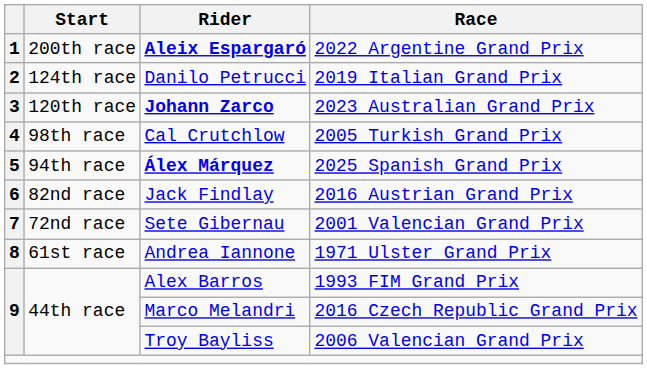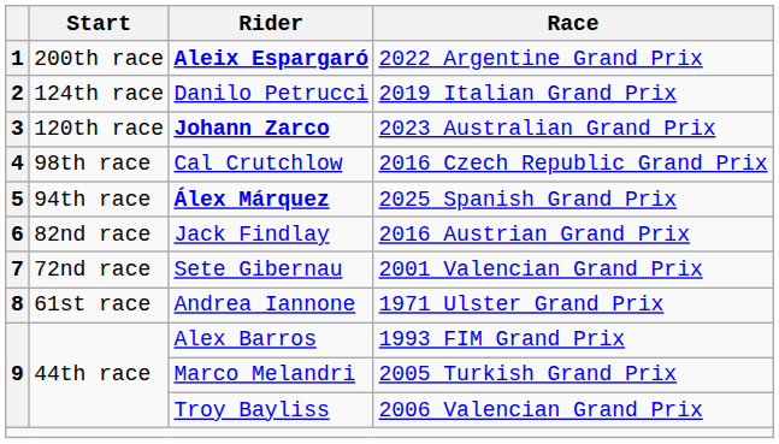Cal Crutchlow | Race: 2005 Turkish Grand Prix -> 2016 Czech Republic Grand Prix
Marco Melandri | Race: 2016 Czech Republic Grand Prix -> 2005 Turkish Grand Prix
